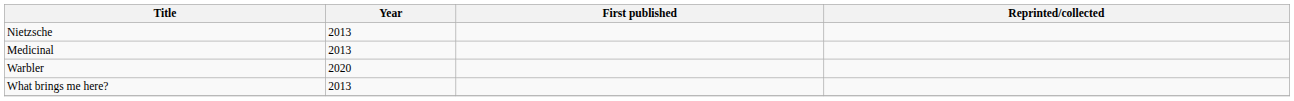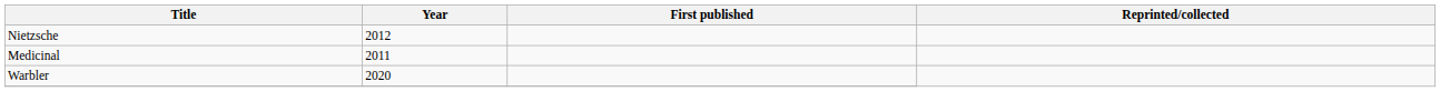Nietzsche | Year: 2013 -> 2012
Medicinal | Year: 2013 -> 2011
- row: What brings me here? | 2013
